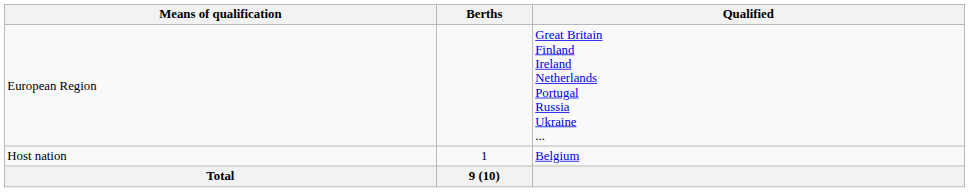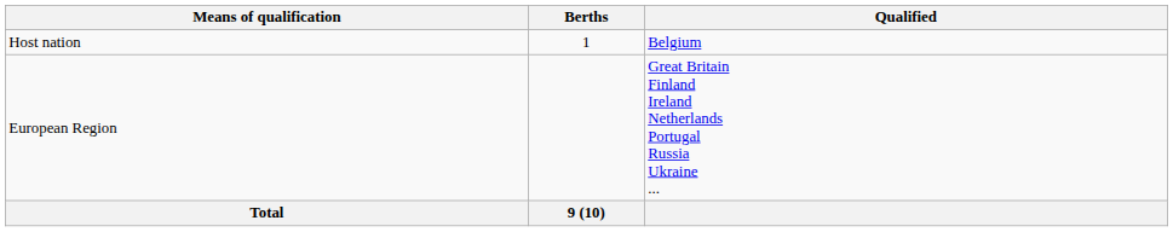rows swapped: Host nation <-> European Region
